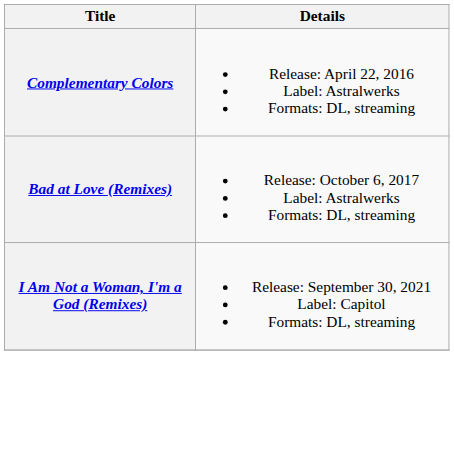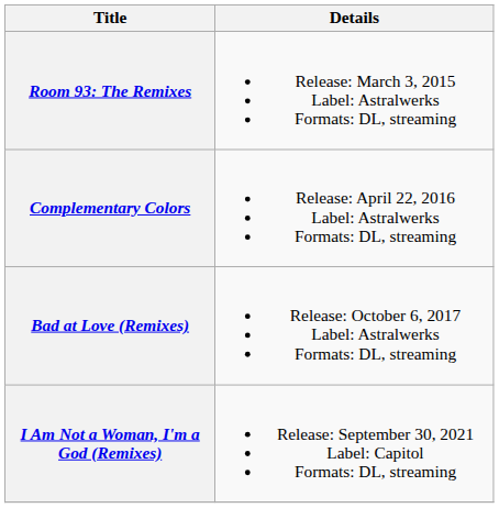+ row: Room 93: The Remixes | Release: March 3, 2015 Label: Astralwerks Formats: DL, streaming
